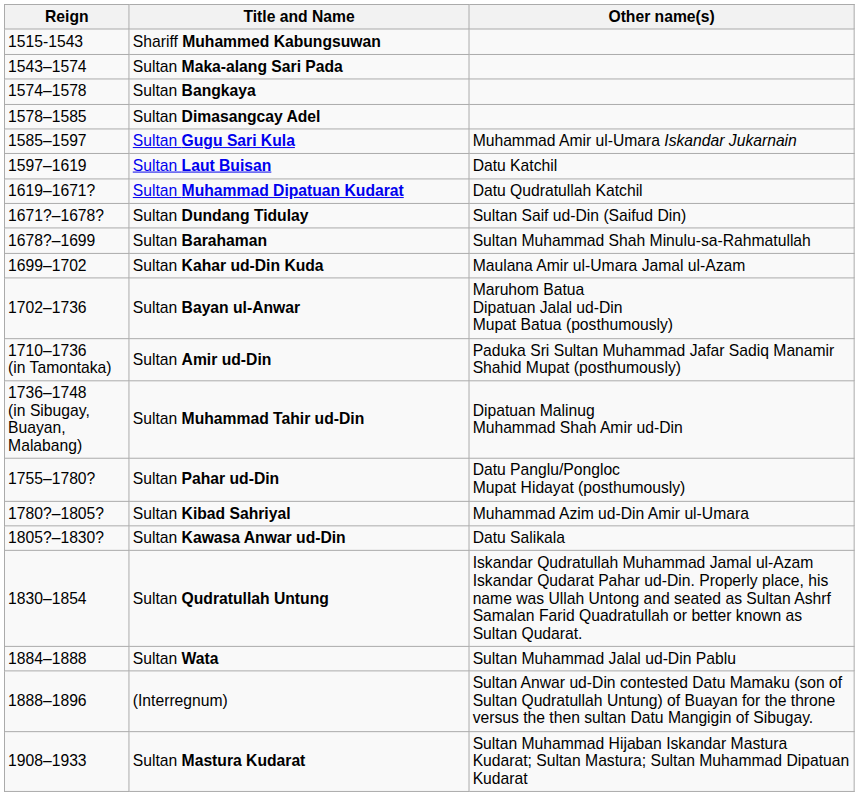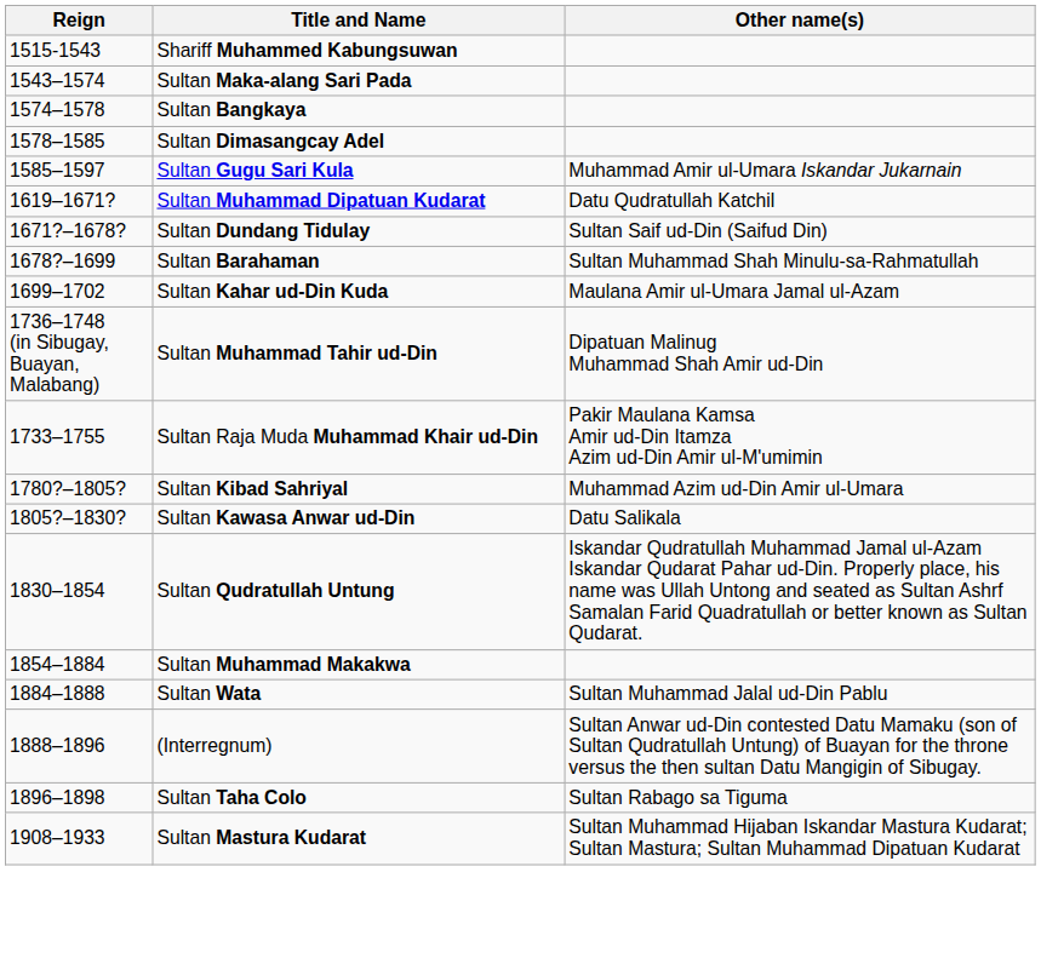- row: 1597–1619 | Sultan Laut Buisan | Datu Katchil
- row: 1702–1736 | Sultan Bayan ul-Anwar | Maruhom Batua Dipatuan Jalal ud-Din Mupat Batua (posthumously)
- row: 1710–1736 (in Tamontaka) | Sultan Amir ud-Din | Paduka Sri Sultan Muhammad Jafar Sadiq Manamir Shahid Mupat (posthumously)
+ row: 1733–1755 | Sultan Raja Muda Muhammad Khair ud-Din | Pakir Maulana Kamsa Amir ud-Din Itamza Azim ud-Din Amir ul-M'umimin
- row: 1755–1780? | Sultan Pahar ud-Din | Datu Panglu/Pongloc Mupat Hidayat (posthumously)
+ row: 1854–1884 | Sultan Muhammad Makakwa
+ row: 1896–1898 | Sultan Taha Colo | Sultan Rabago sa Tiguma
